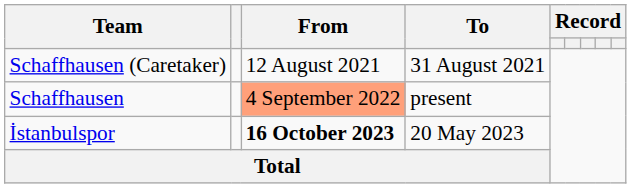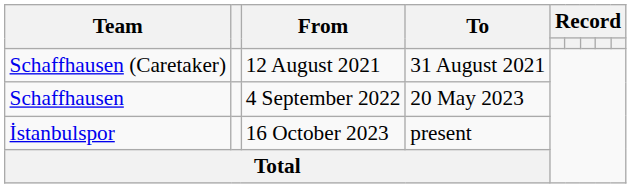Schaffhausen | From: lightsalmon background -> no background
Schaffhausen | To: present -> 20 May 2023
İstanbulspor | From: bold -> normal
İstanbulspor | To: 20 May 2023 -> present
